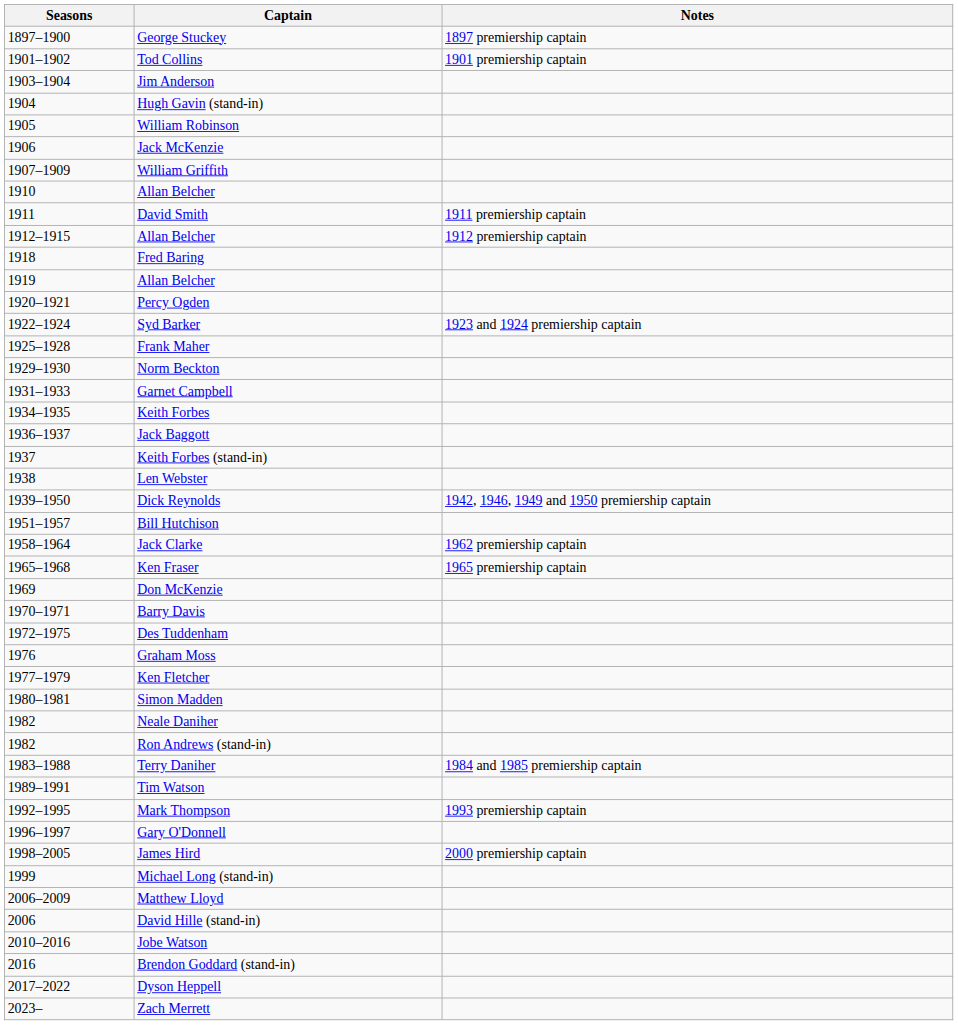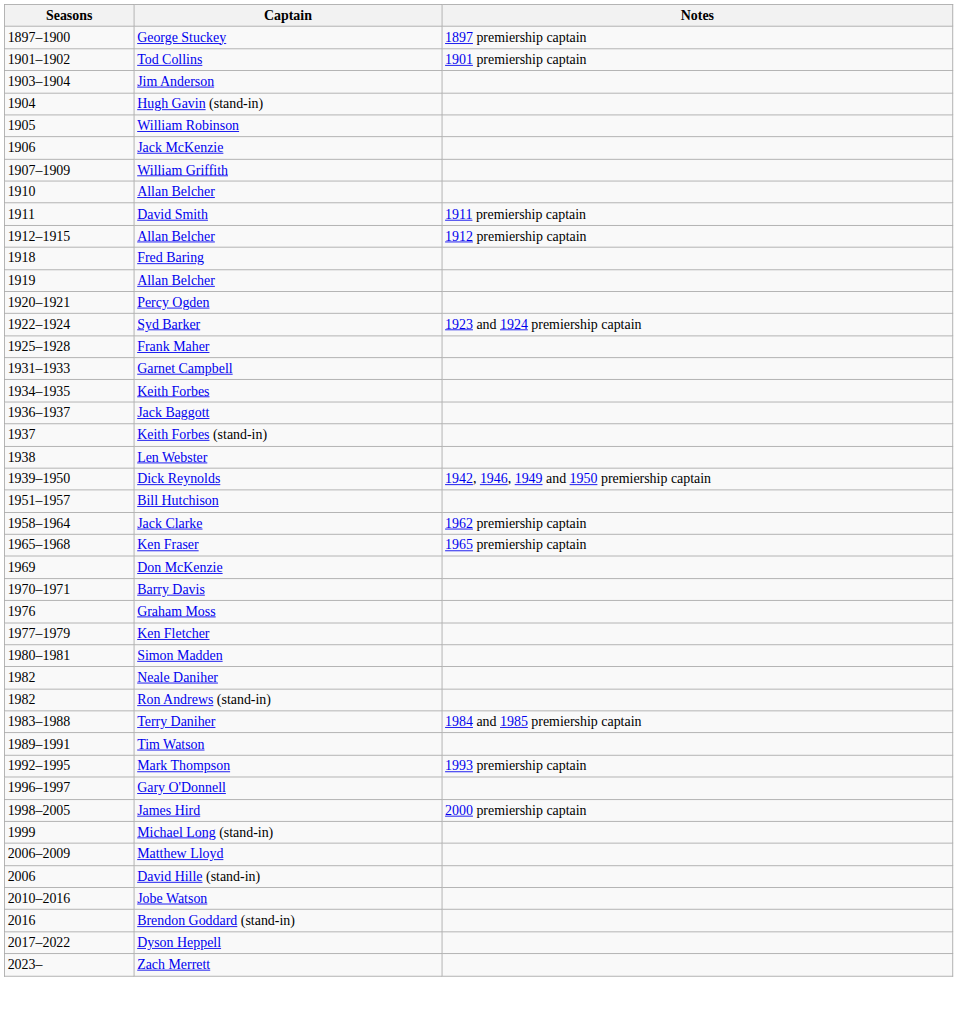- row: 1929–1930 | Norm Beckton
- row: 1972–1975 | Des Tuddenham
